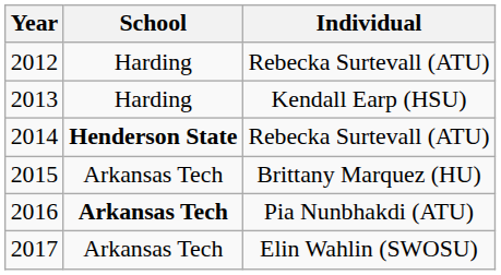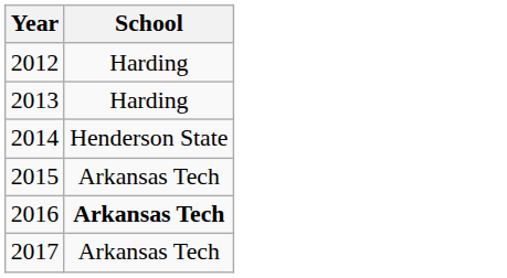- column: Individual | Rebecka Surtevall (ATU) | Kendall Earp (HSU) | Rebecka Surtevall (ATU) | Brittany Marquez (HU) | Pia Nunbhakdi (ATU) | Elin Wahlin (SWOSU)
2014 | School: bold -> normal
